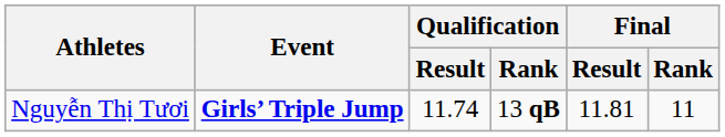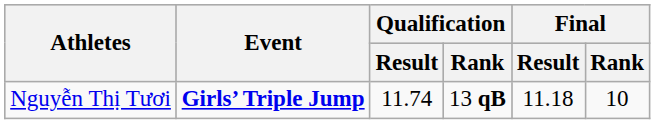Nguyễn Thị Tươi | Final / Result: 11.81 -> 11.18
Nguyễn Thị Tươi | Final / Rank: 11 -> 10
